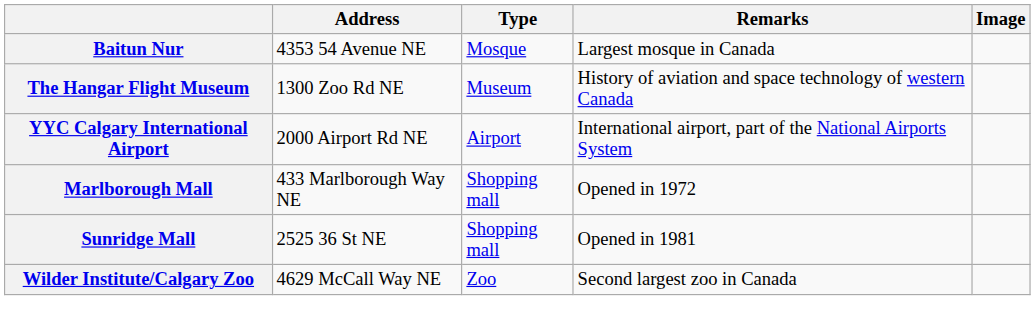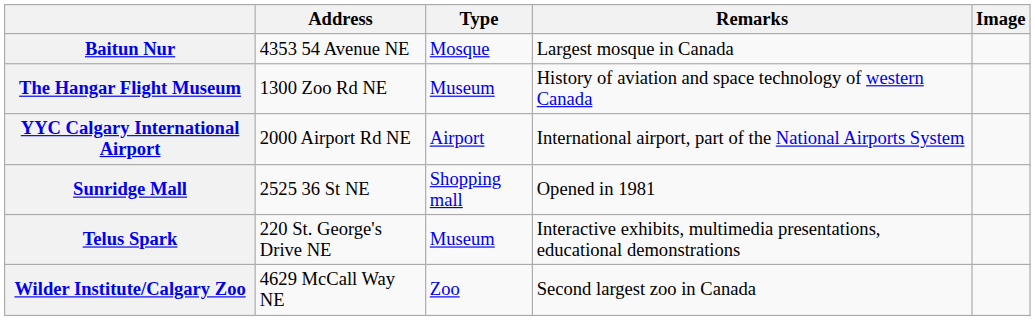- row: Marlborough Mall | 433 Marlborough Way NE | Shopping mall | Opened in 1972
+ row: Telus Spark | 220 St. George's Drive NE | Museum | Interactive exhibits, multimedia presentations, educational demonstrations
